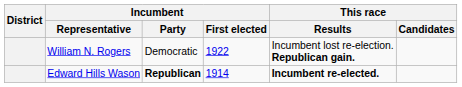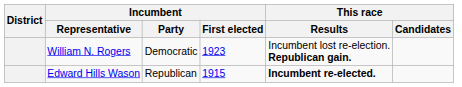William N. Rogers | Incumbent / First elected: 1922 -> 1923
Edward Hills Wason | Incumbent / Party: bold -> normal
Edward Hills Wason | Incumbent / First elected: 1914 -> 1915
